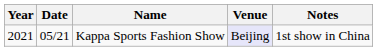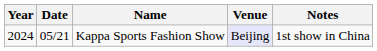Kappa Sports Fashion Show | Year: 2021 -> 2024
